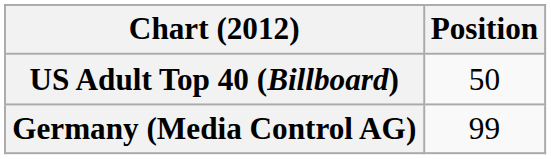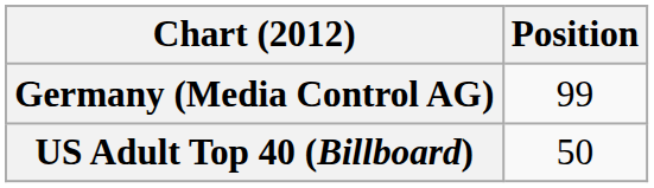rows swapped: Germany (Media Control AG) <-> US Adult Top 40 (Billboard)
